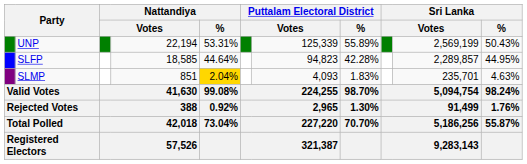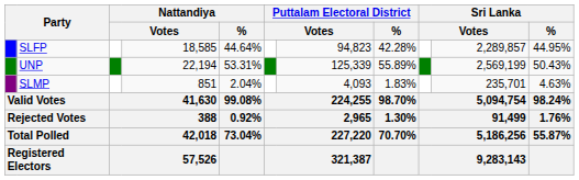rows swapped: UNP <-> SLFP
SLMP | Nattandiya / %: gold background -> no background
